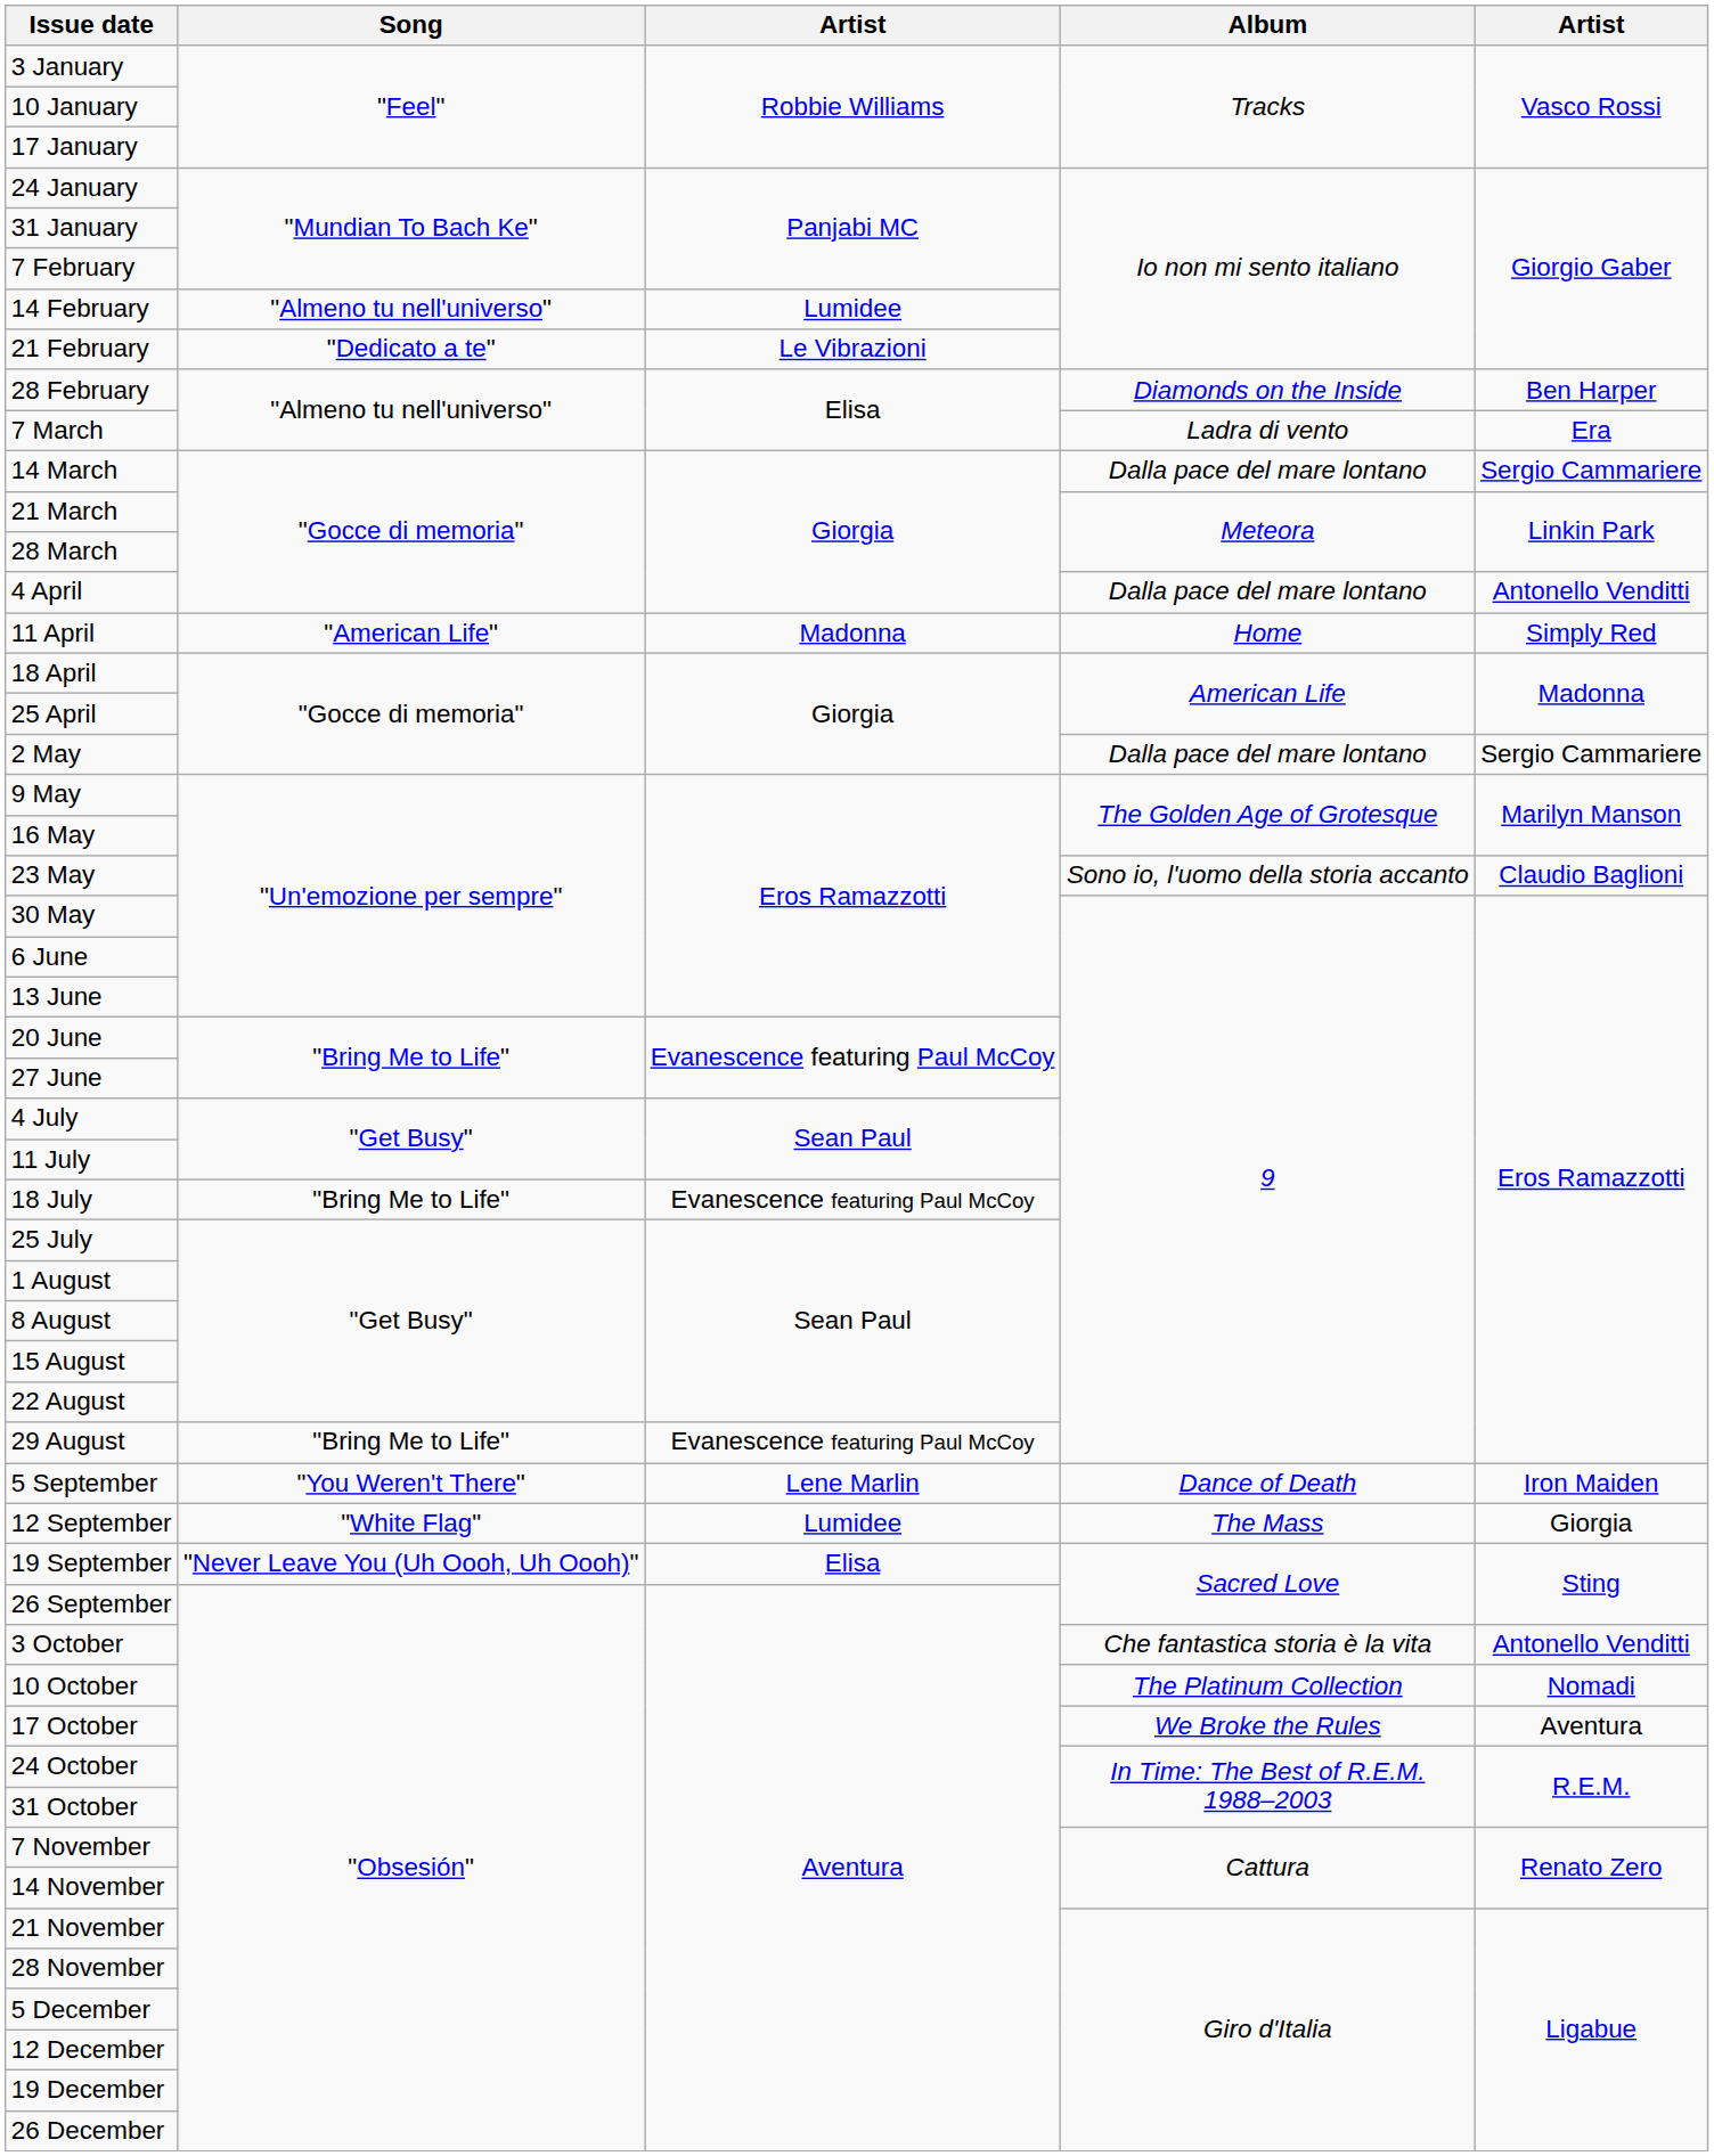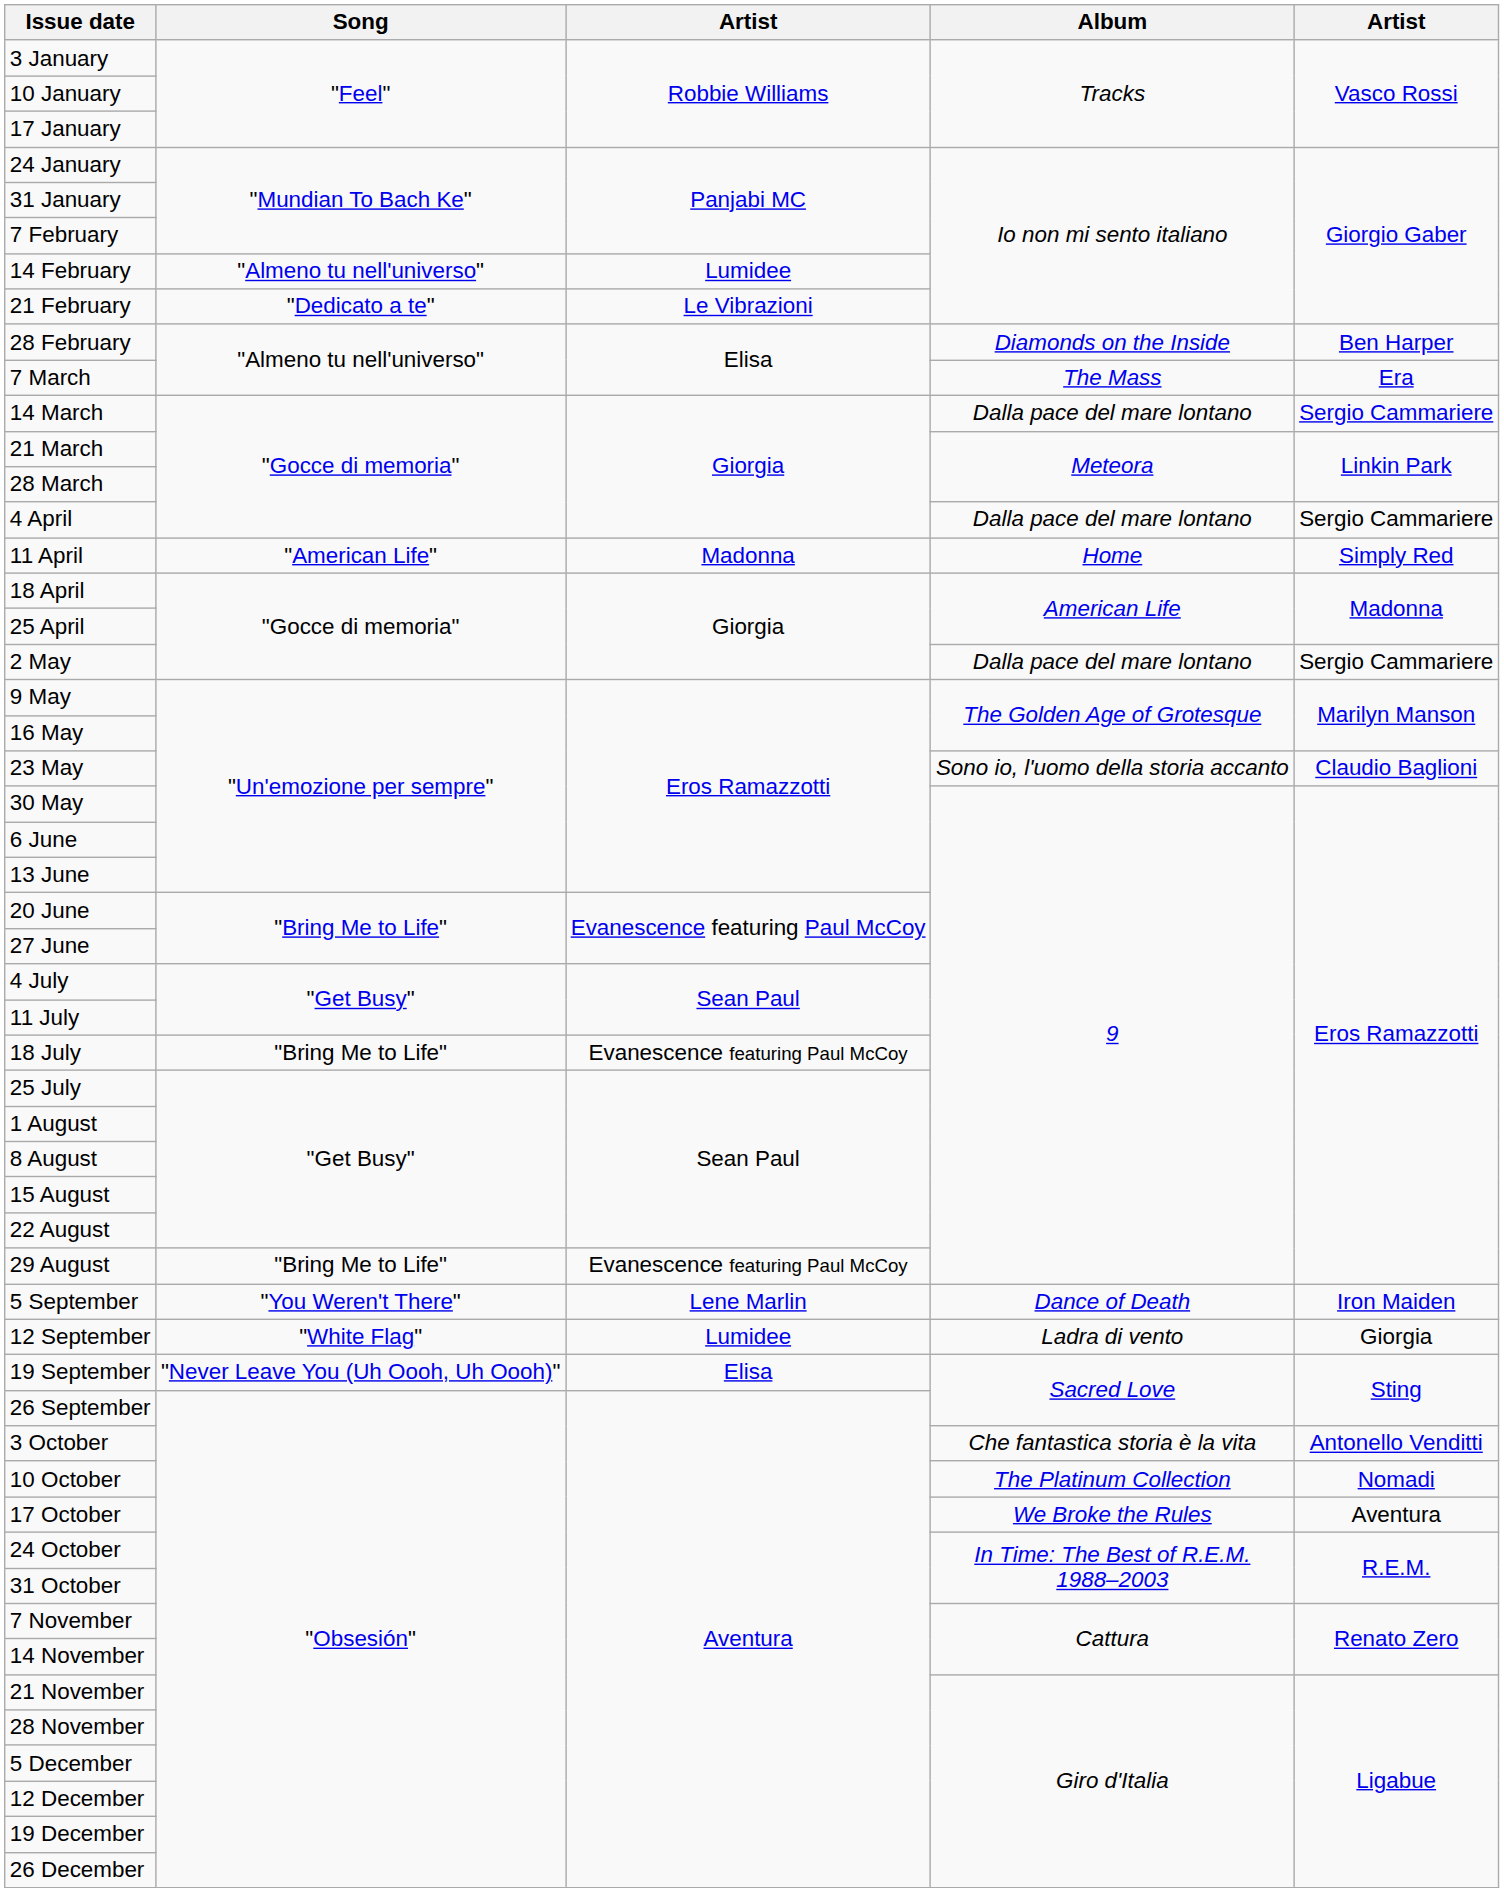7 March | Album: Ladra di vento -> The Mass
4 April | column 5: Antonello Venditti -> Sergio Cammariere
12 September | Album: The Mass -> Ladra di vento
